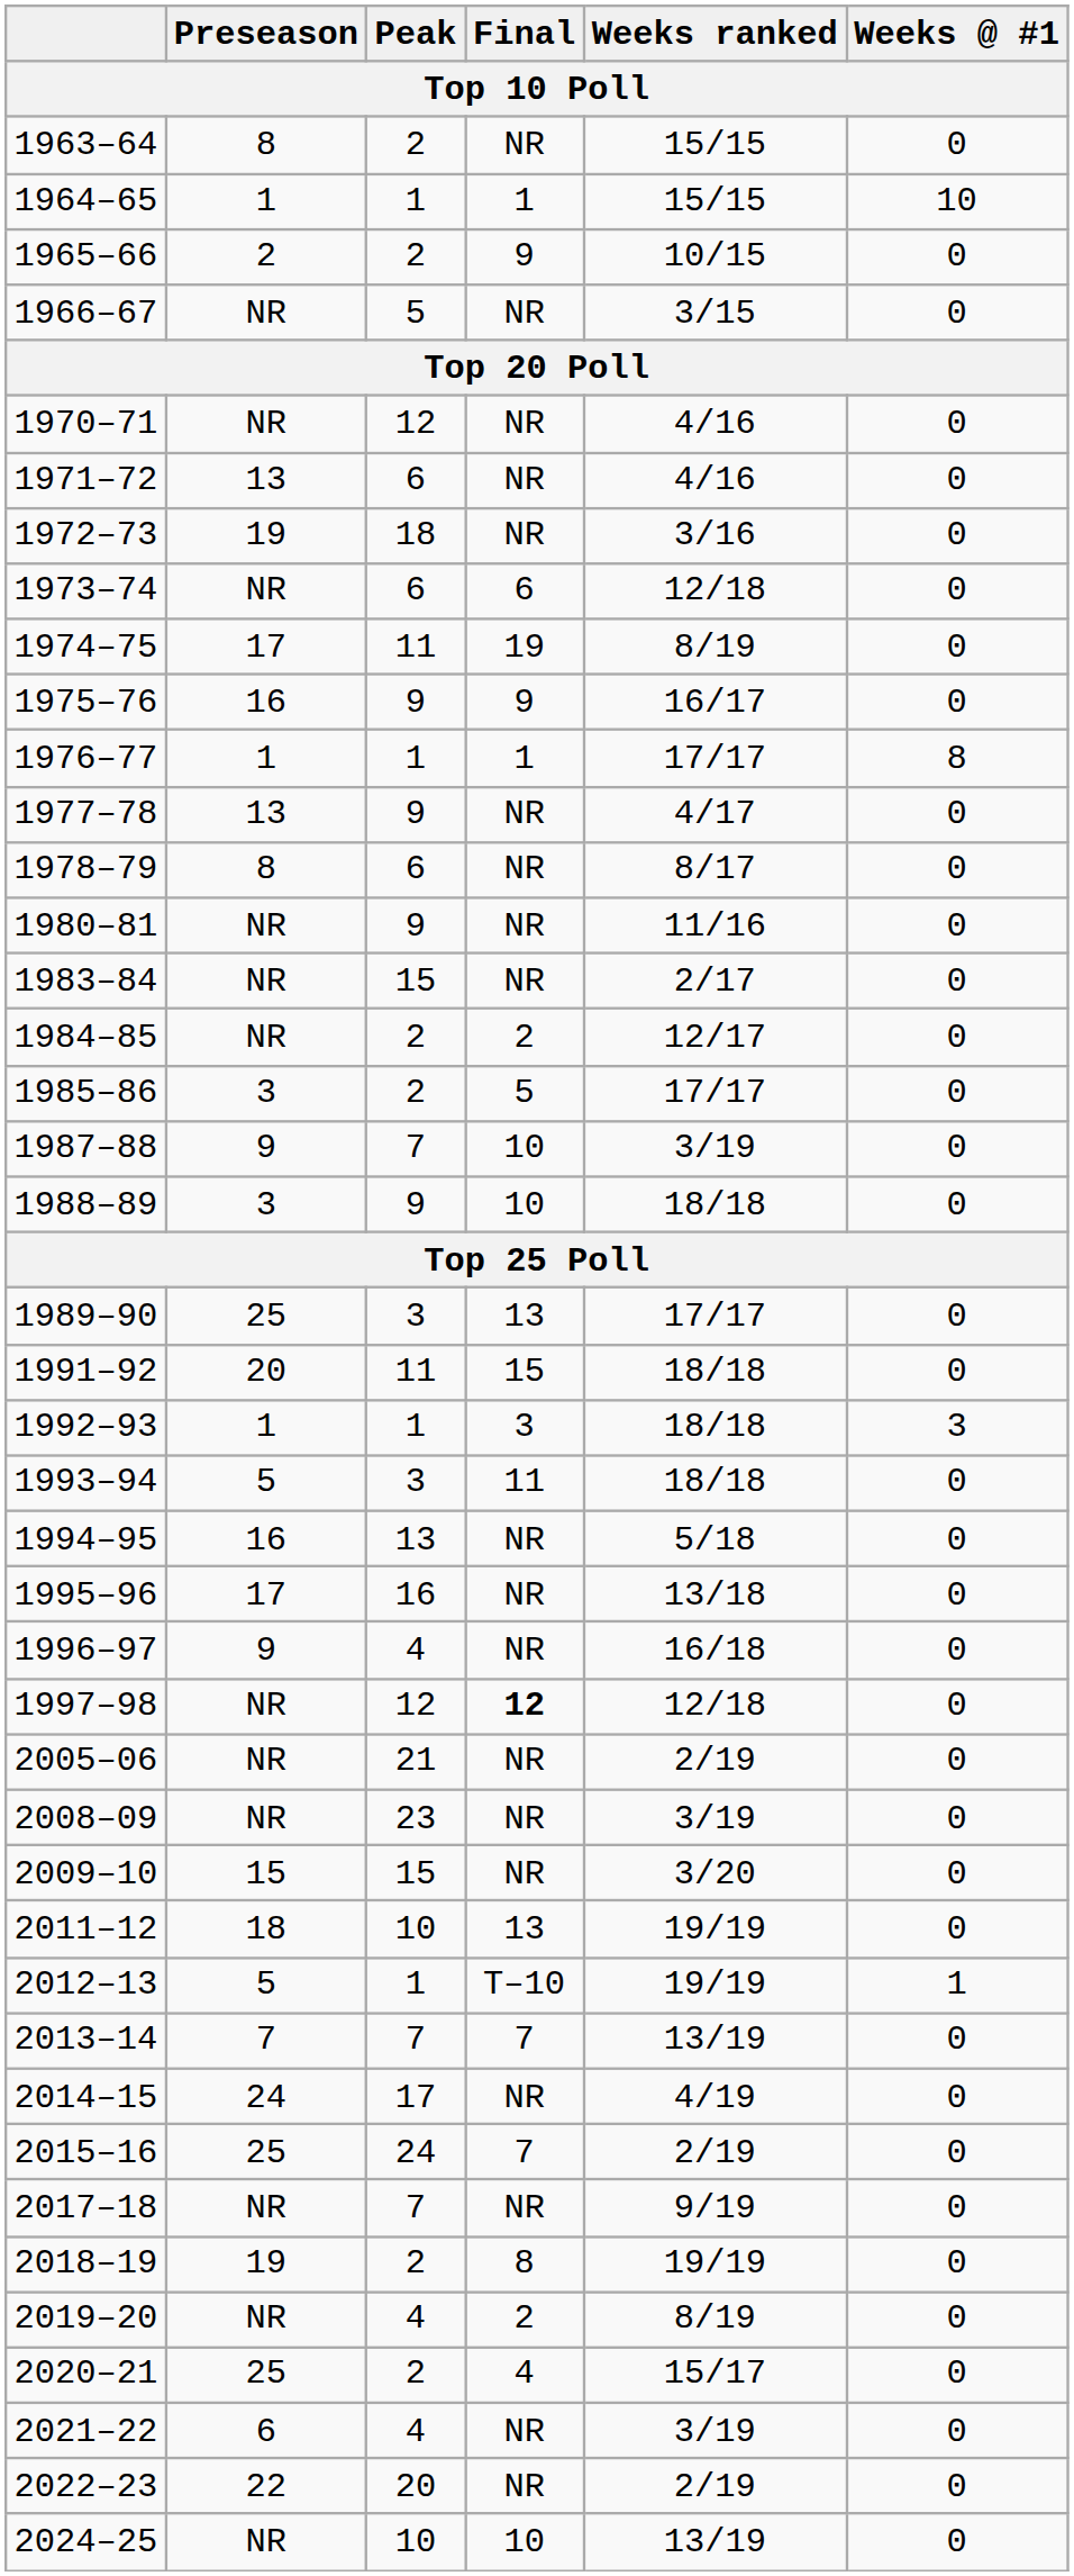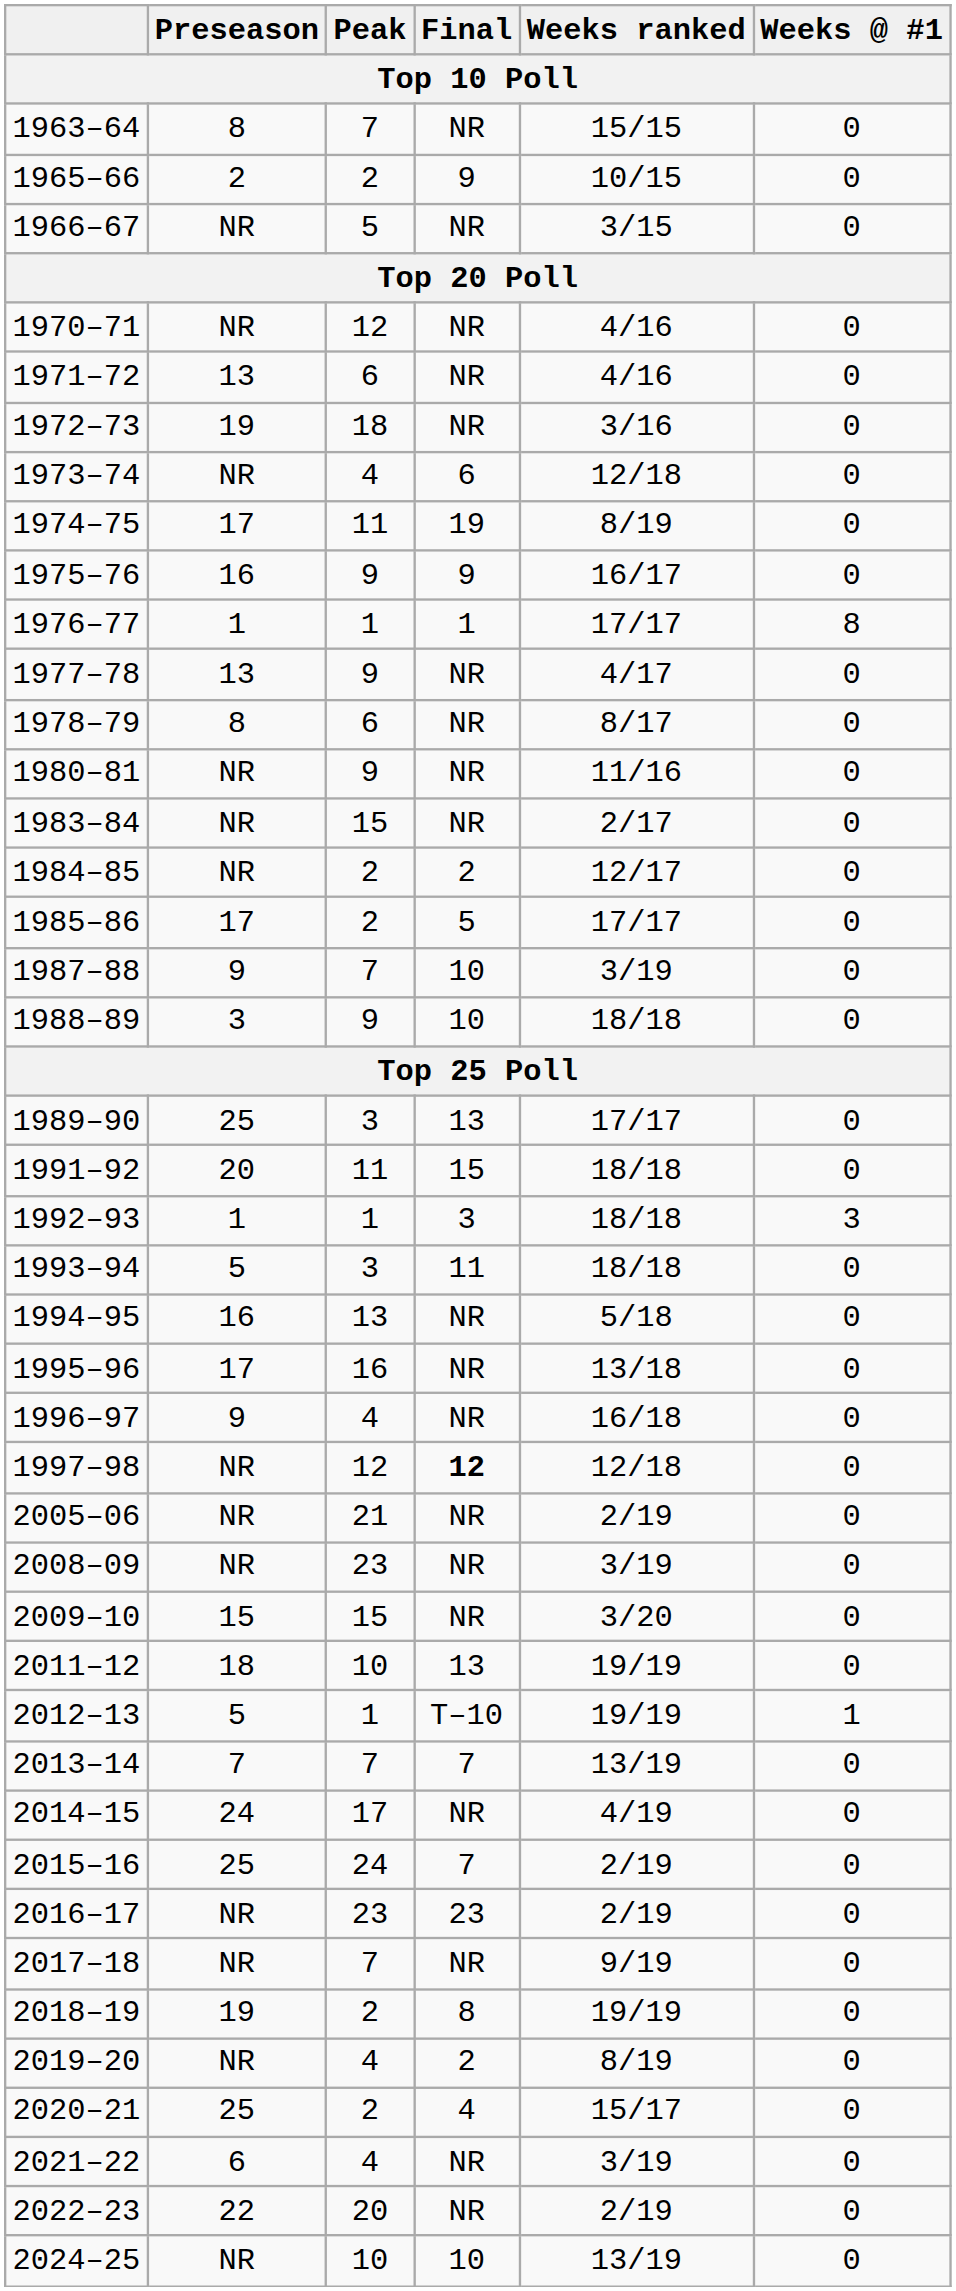1963–64 | Peak: 2 -> 7
- row: 1964–65 | 1 | 1 | 1 | 15/15 | 10
1973–74 | Peak: 6 -> 4
1985–86 | Preseason: 3 -> 17
+ row: 2016–17 | NR | 23 | 23 | 2/19 | 0
